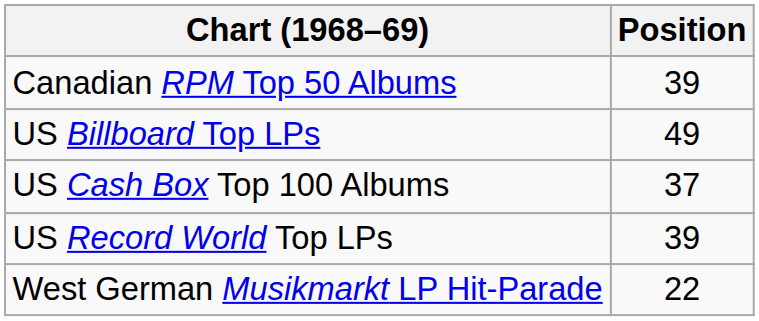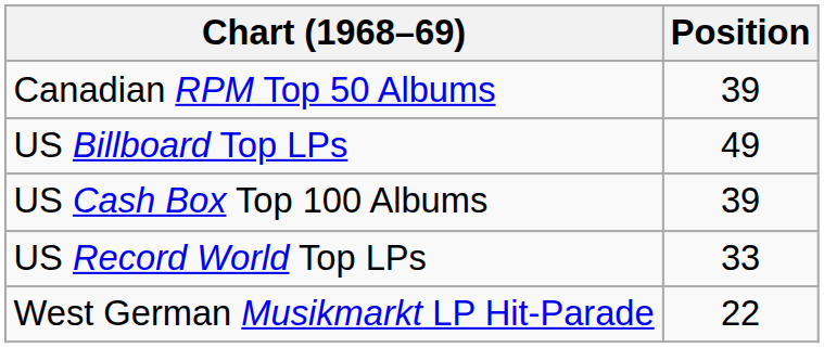US Cash Box Top 100 Albums | Position: 37 -> 39
US Record World Top LPs | Position: 39 -> 33
